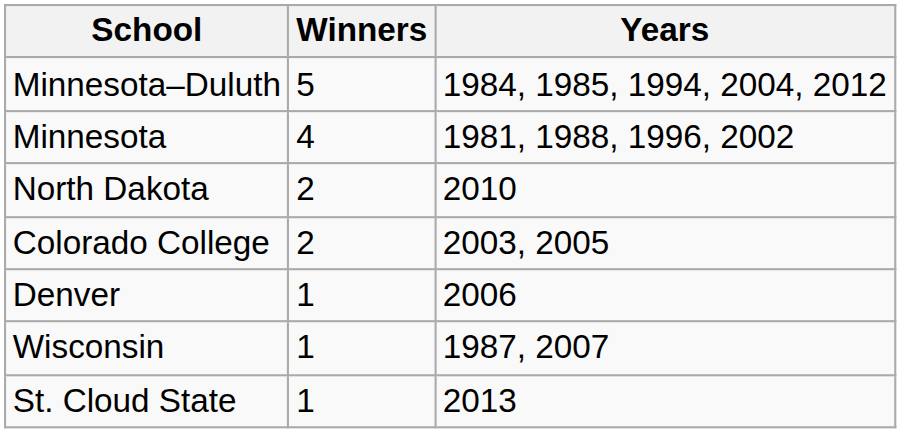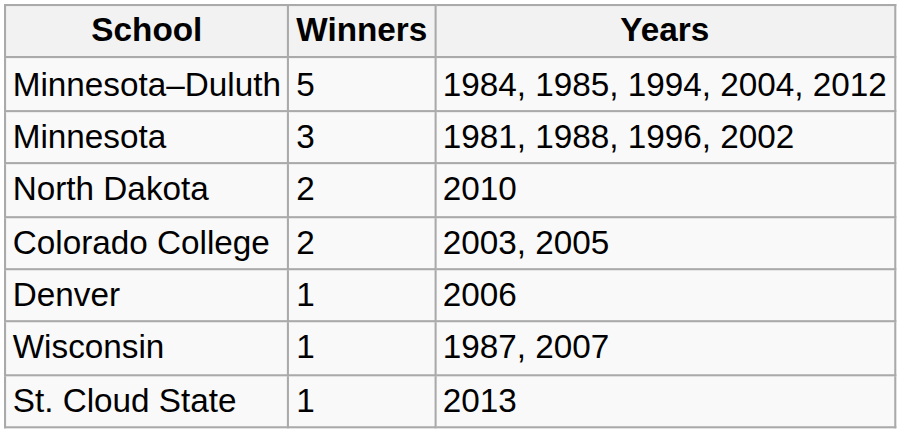Minnesota | Winners: 4 -> 3
